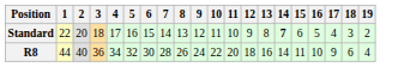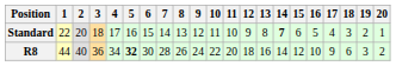+ column: 20 | 1 | 2
R8 | 5: normal -> bold
R8 | 15: 11 -> 12
R8 | 19: 4 -> 3
